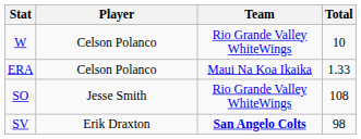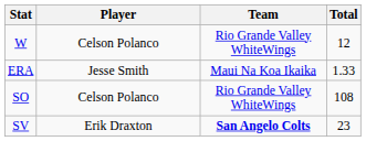W | Total: 10 -> 12
ERA | Player: Celson Polanco -> Jesse Smith
SO | Player: Jesse Smith -> Celson Polanco
SV | Total: 98 -> 23
